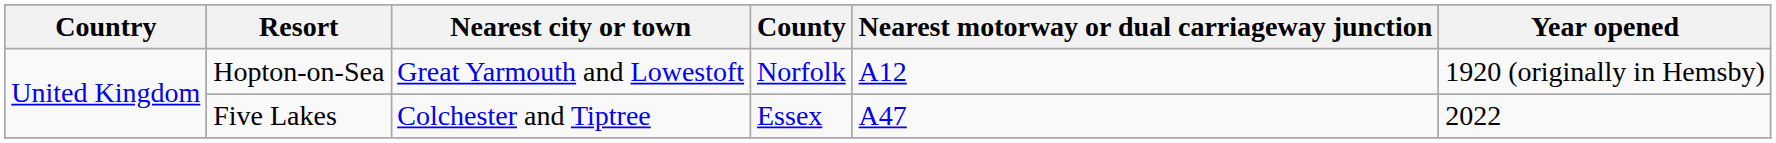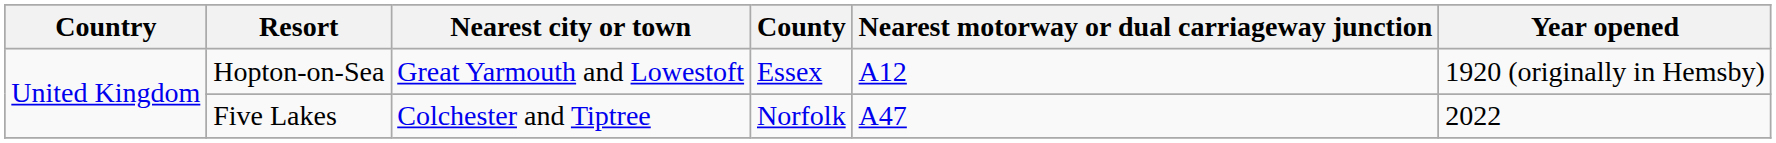Hopton-on-Sea | County: Norfolk -> Essex
Five Lakes | County: Essex -> Norfolk
